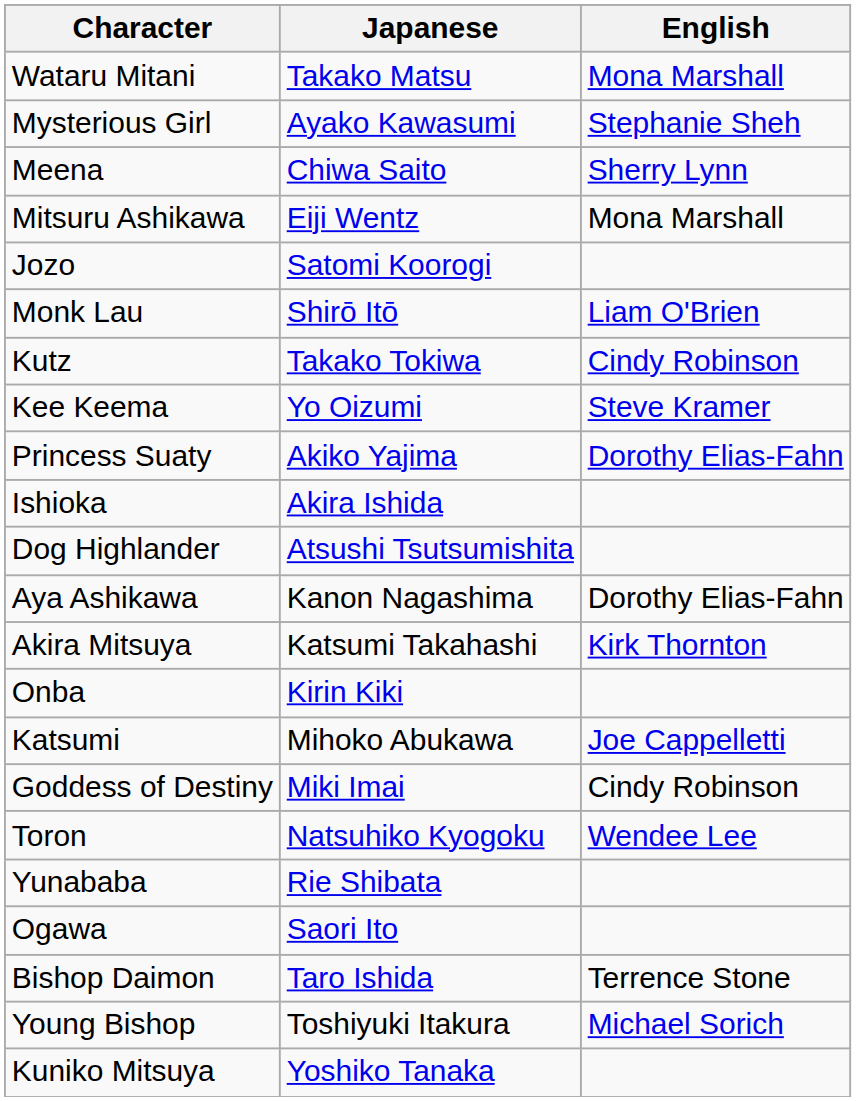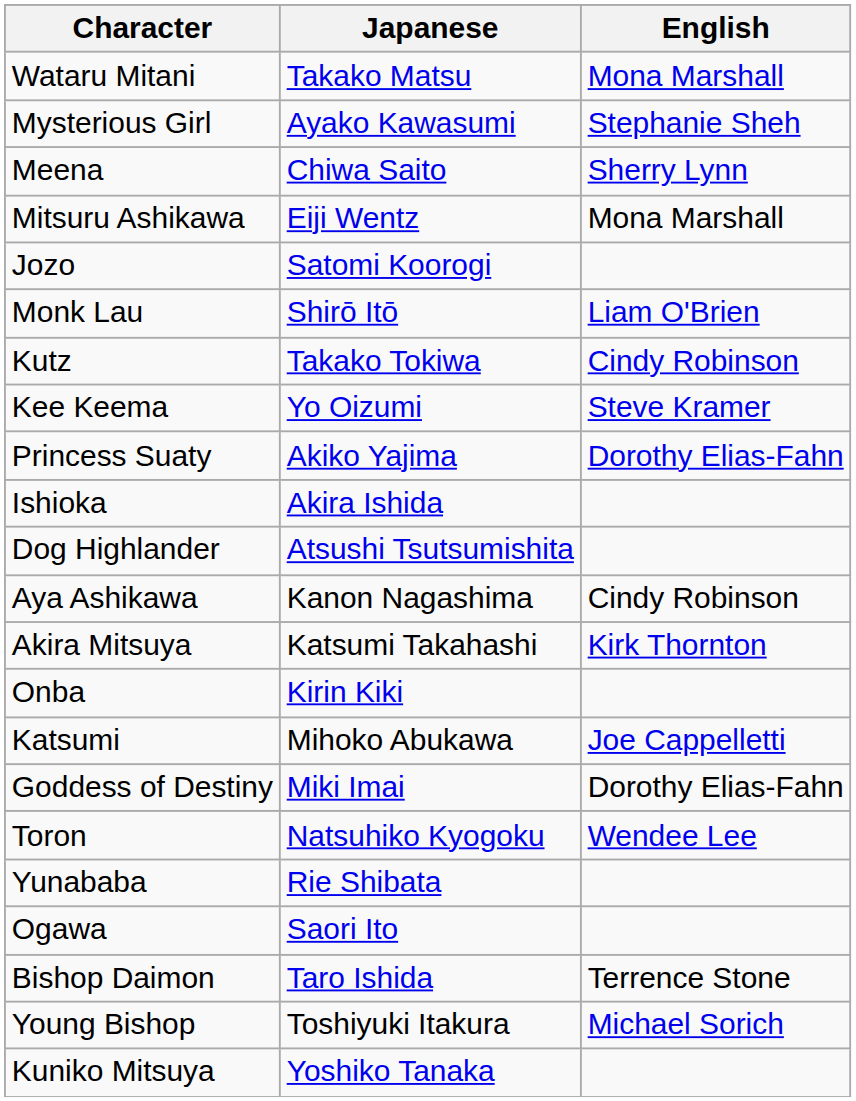Aya Ashikawa | English: Dorothy Elias-Fahn -> Cindy Robinson
Goddess of Destiny | English: Cindy Robinson -> Dorothy Elias-Fahn
